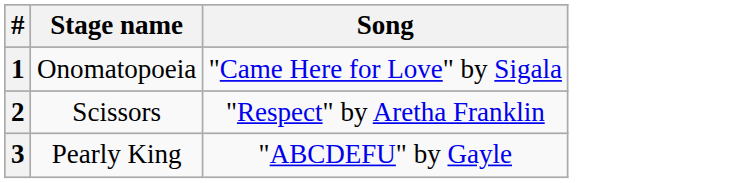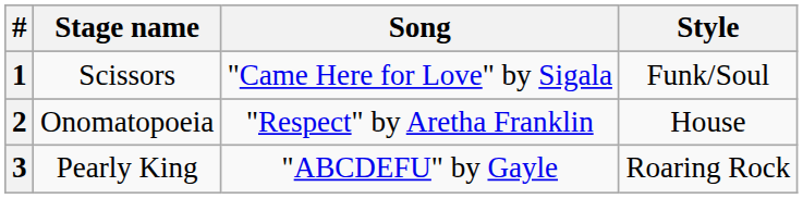+ column: Style | Funk/Soul | House | Roaring Rock
1 | Stage name: Onomatopoeia -> Scissors
2 | Stage name: Scissors -> Onomatopoeia
